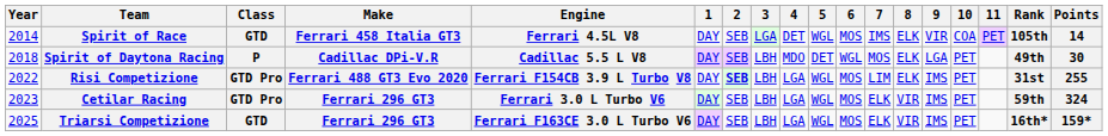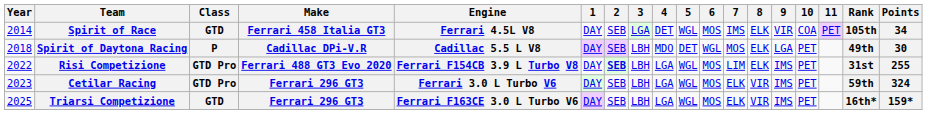Spirit of Race | Points: 14 -> 34
